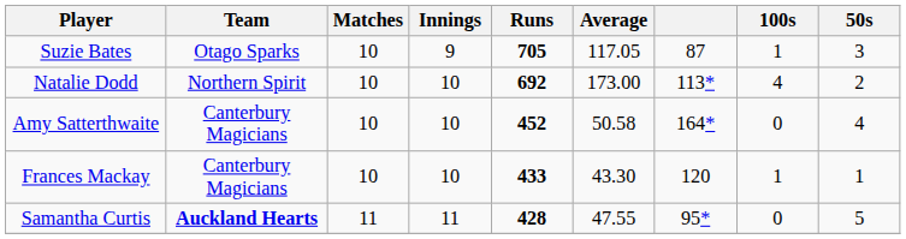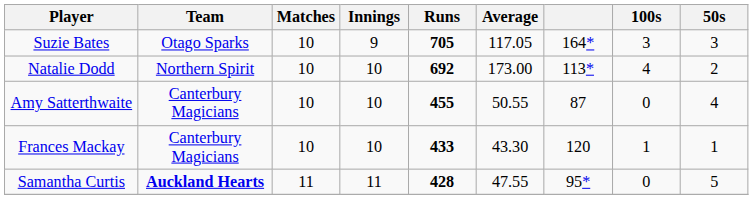Suzie Bates | column 7: 87 -> 164*
Suzie Bates | 100s: 1 -> 3
Amy Satterthwaite | Runs: 452 -> 455
Amy Satterthwaite | Average: 50.58 -> 50.55
Amy Satterthwaite | column 7: 164* -> 87
